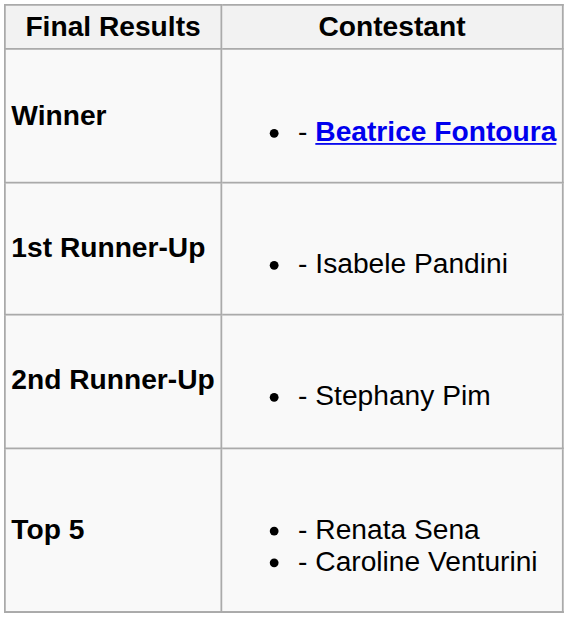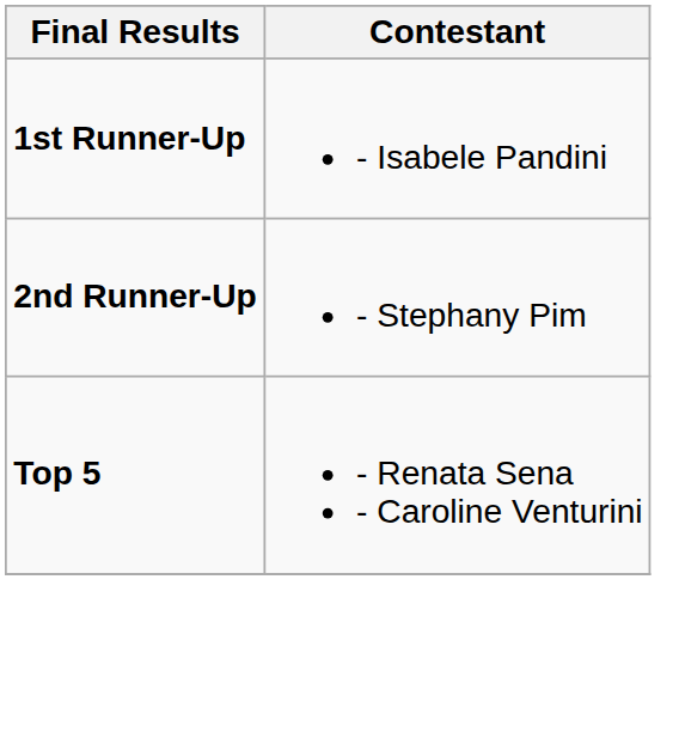- row: Winner | - Beatrice Fontoura
